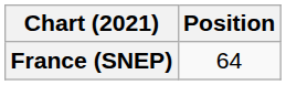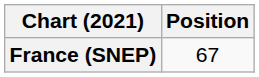France (SNEP) | Position: 64 -> 67
